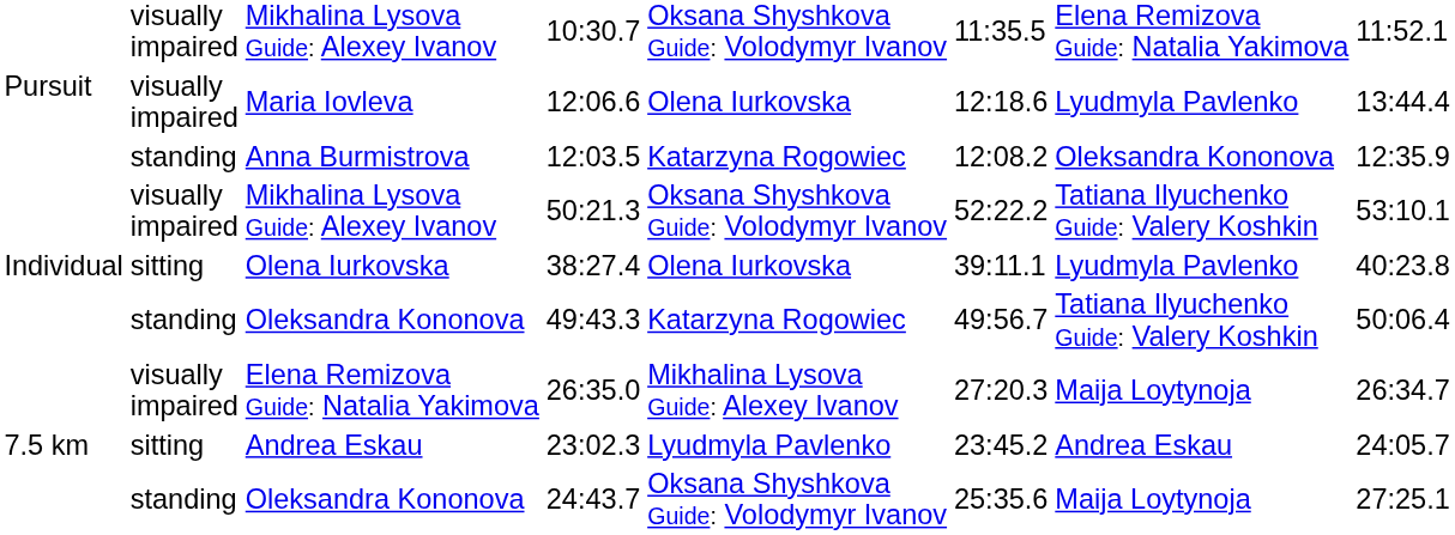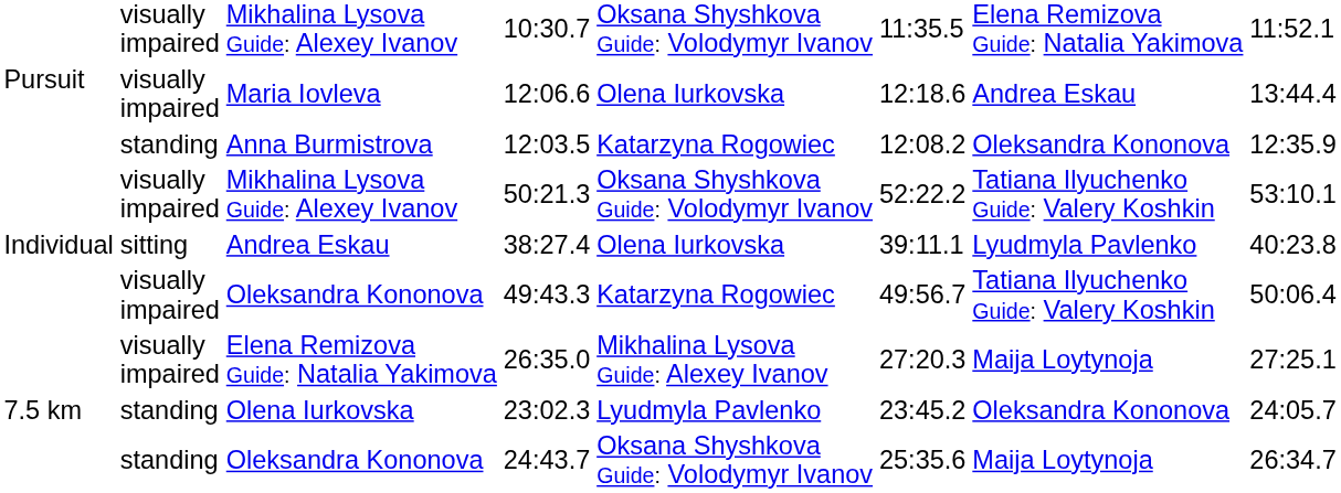12:06.6 | column 7: Lyudmyla Pavlenko -> Andrea Eskau
38:27.4 | column 3: Olena Iurkovska -> Andrea Eskau
49:43.3 | column 2: standing -> visually impaired
26:35.0 | column 8: 26:34.7 -> 27:25.1
23:02.3 | column 2: sitting -> standing
23:02.3 | column 3: Andrea Eskau -> Olena Iurkovska
23:02.3 | column 7: Andrea Eskau -> Oleksandra Kononova
24:43.7 | column 8: 27:25.1 -> 26:34.7
